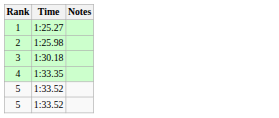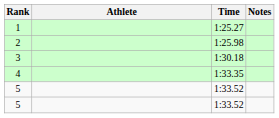+ column: Athlete
